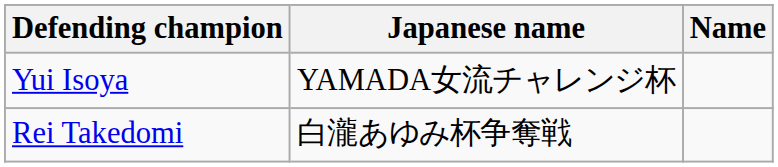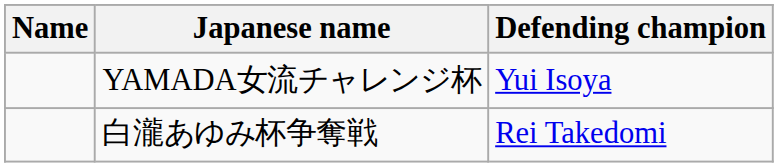columns swapped: Name <-> Defending champion
